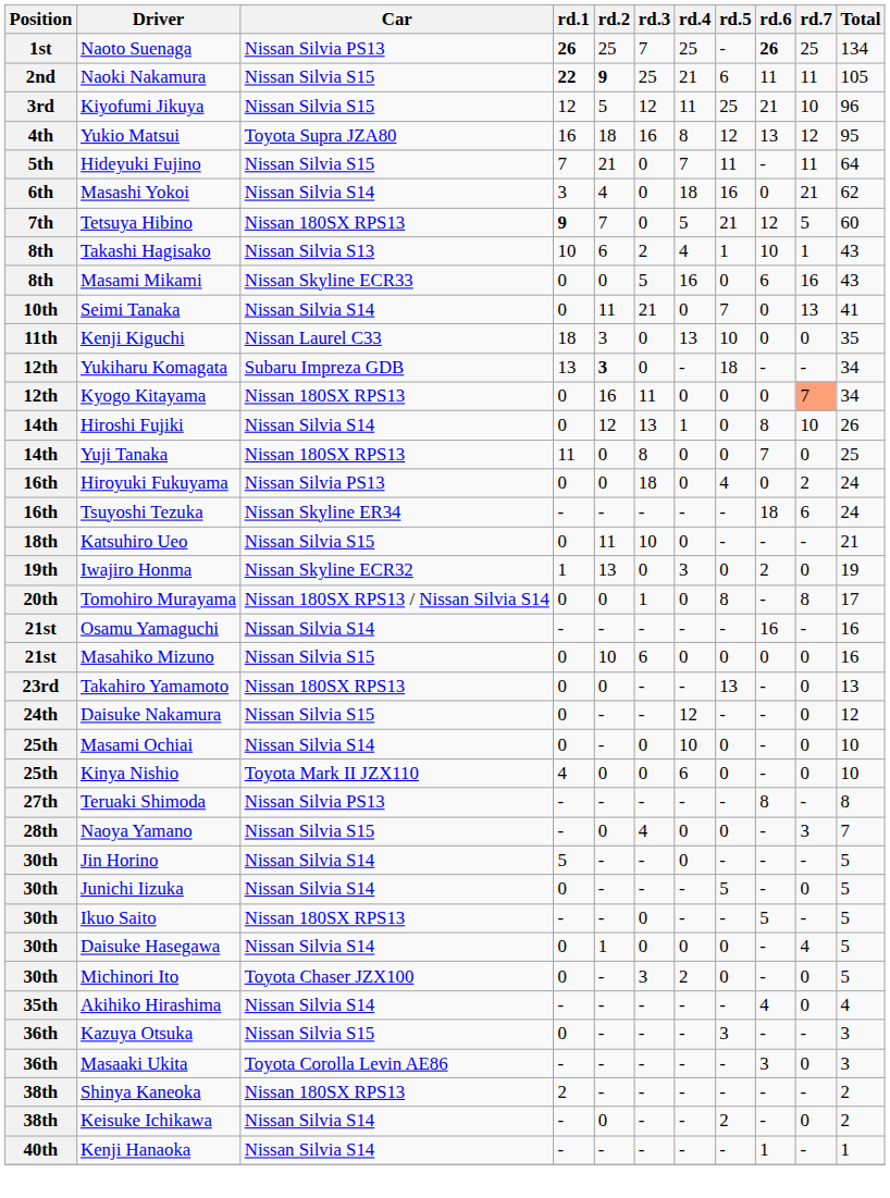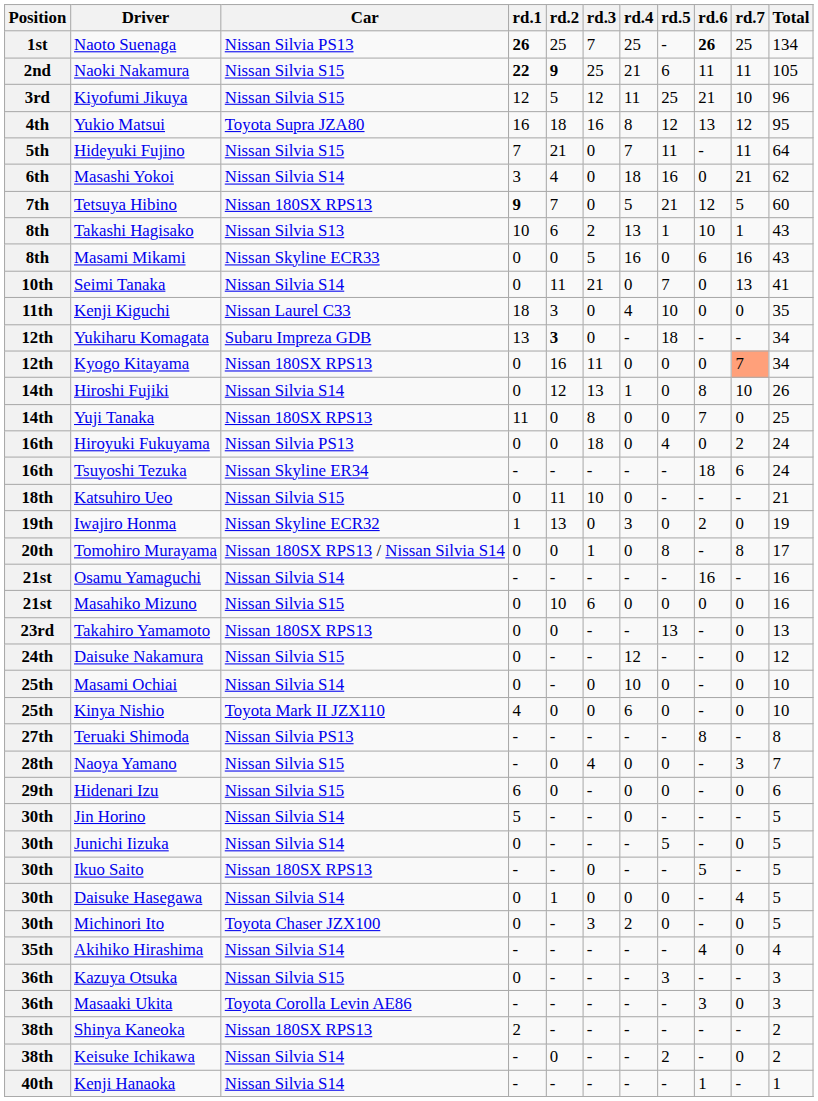Takashi Hagisako | rd.4: 4 -> 13
Kenji Kiguchi | rd.4: 13 -> 4
+ row: 29th | Hidenari Izu | Nissan Silvia S15 | 6 | 0 | - | 0 | 0 | - | 0 | 6
